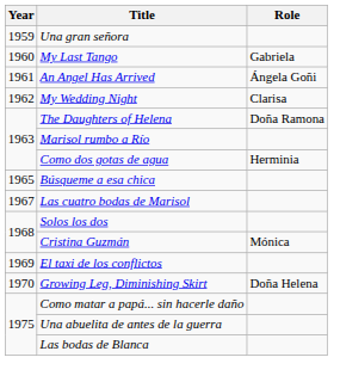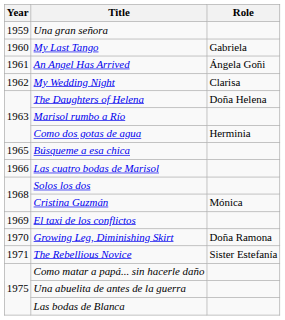The Daughters of Helena | Role: Doña Ramona -> Doña Helena
Las cuatro bodas de Marisol | Year: 1967 -> 1966
Growing Leg, Diminishing Skirt | Role: Doña Helena -> Doña Ramona
+ row: 1971 | The Rebellious Novice | Sister Estefanía
